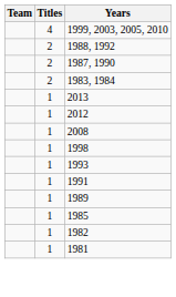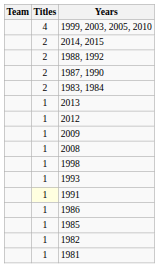+ row: 2 | 2014, 2015
+ row: 1 | 2009
1991 | Titles: no background -> lightyellow background
- row: 1 | 1989
+ row: 1 | 1986
